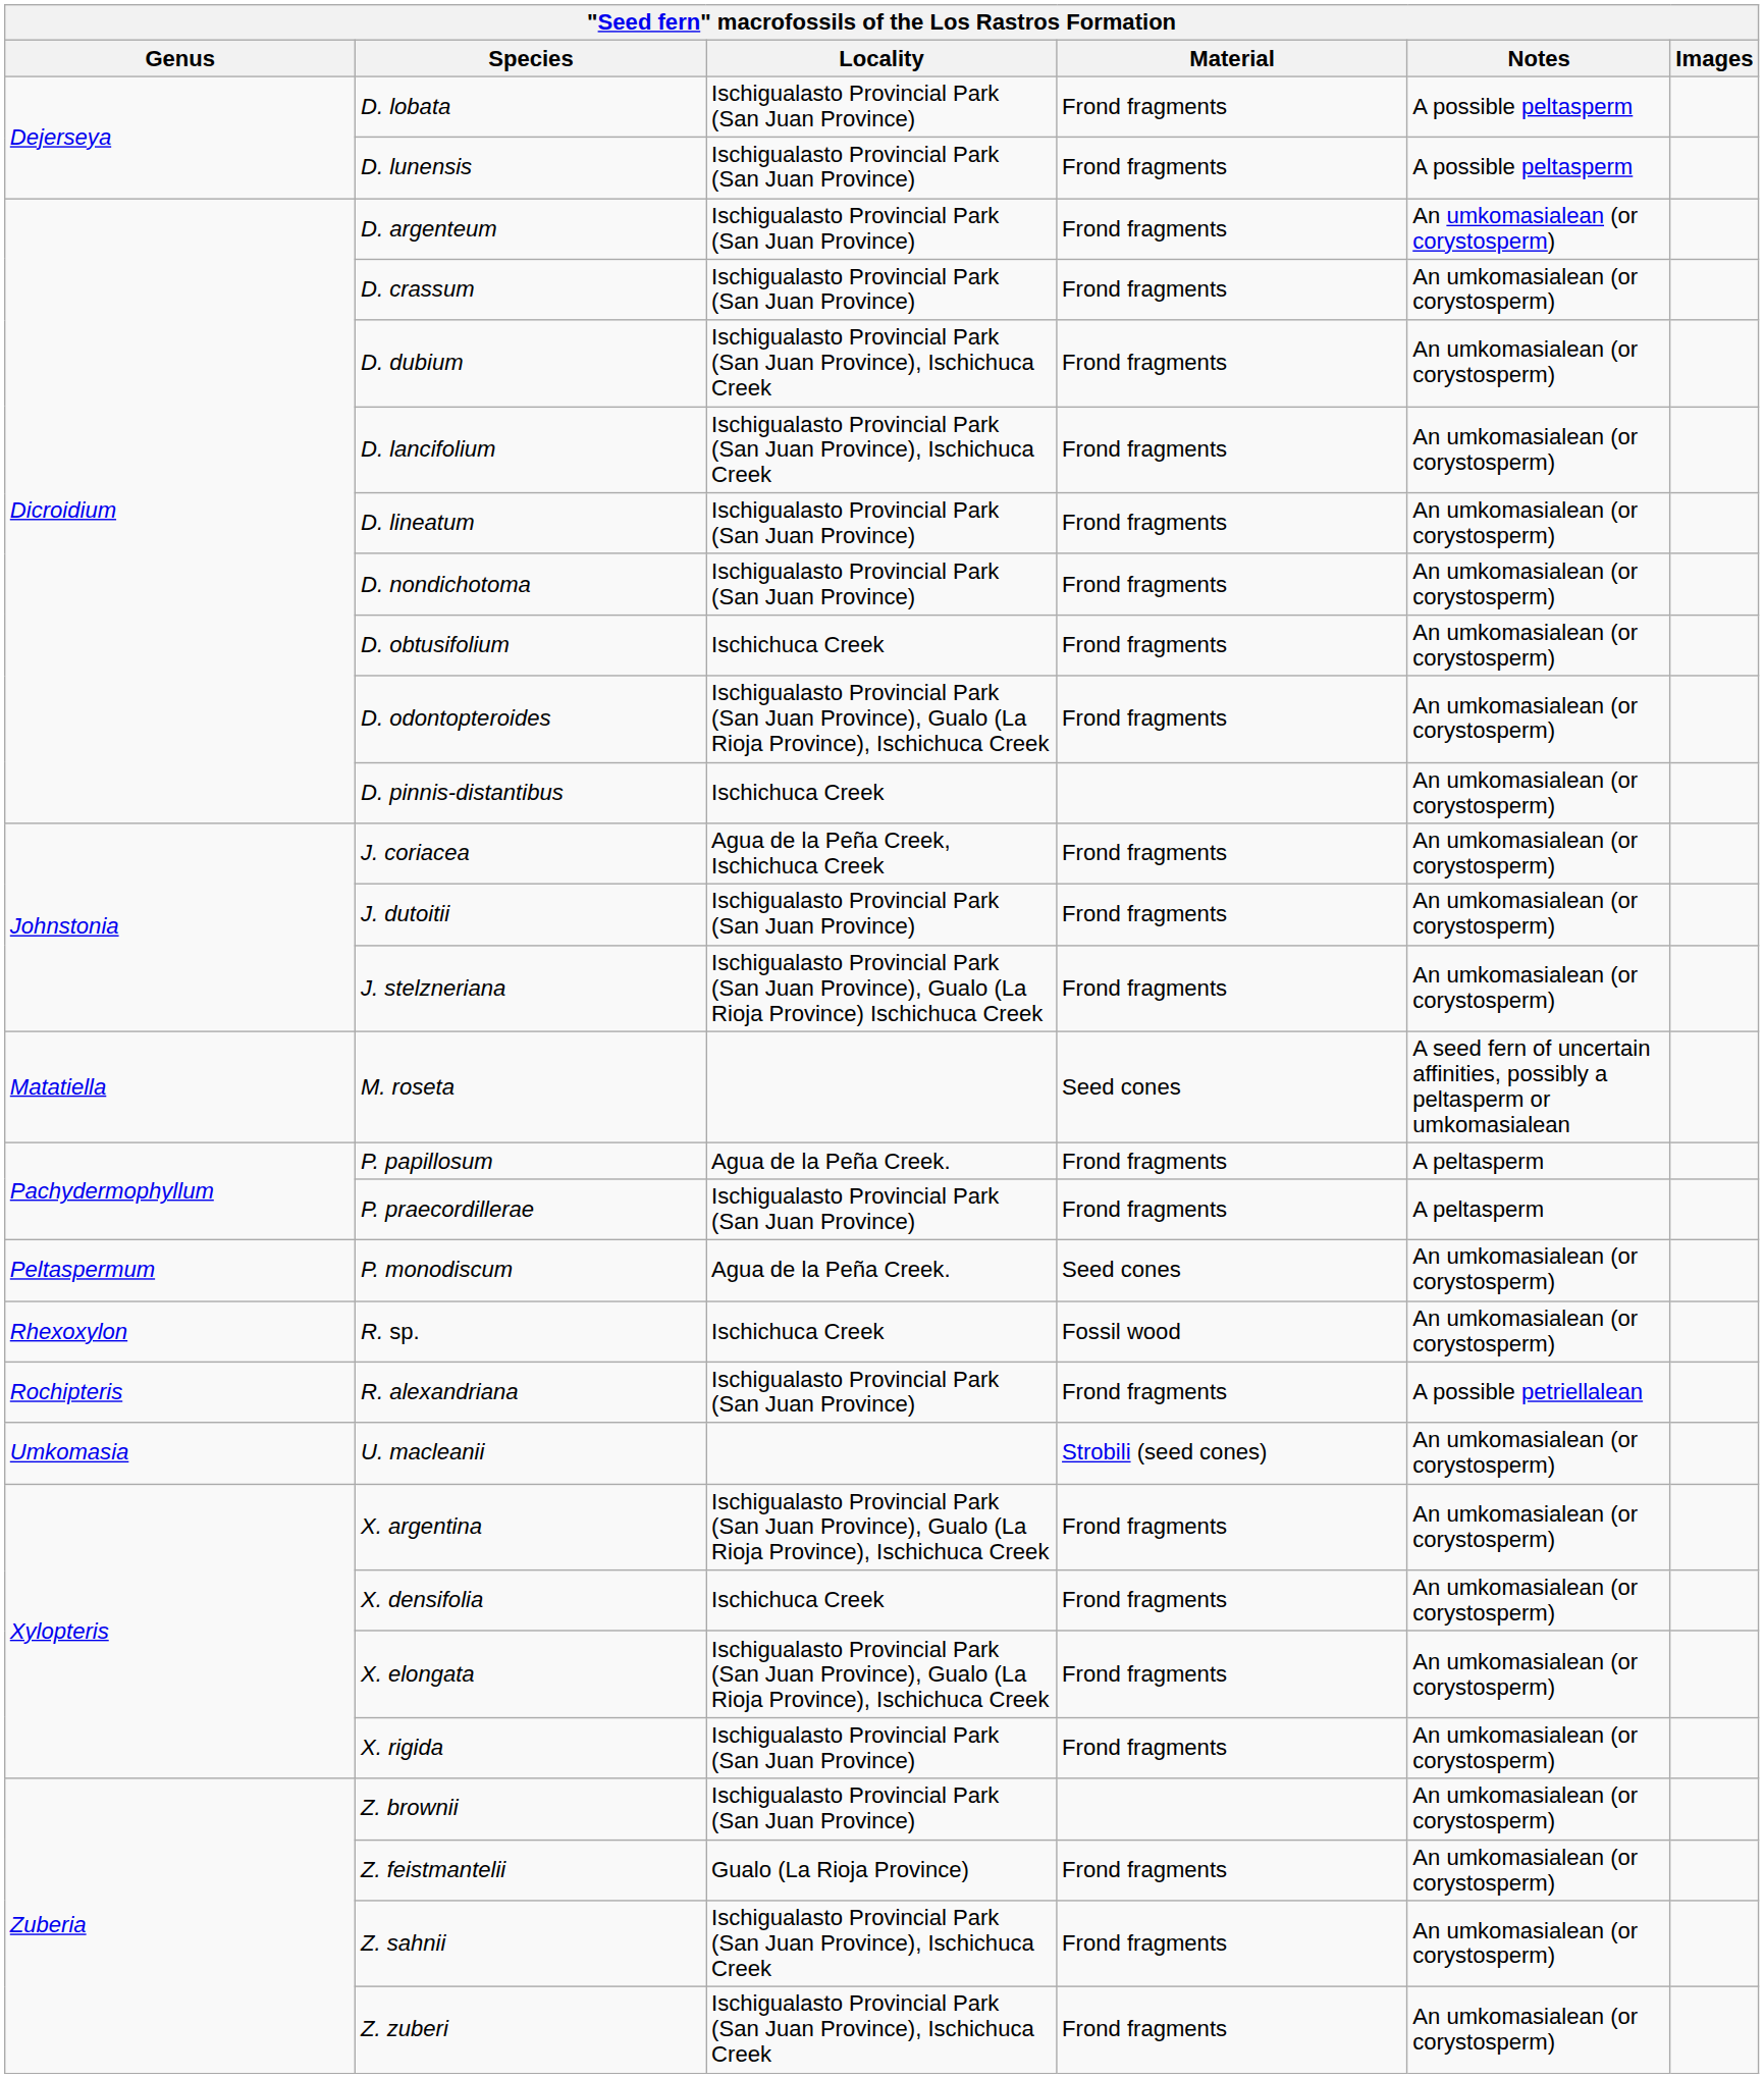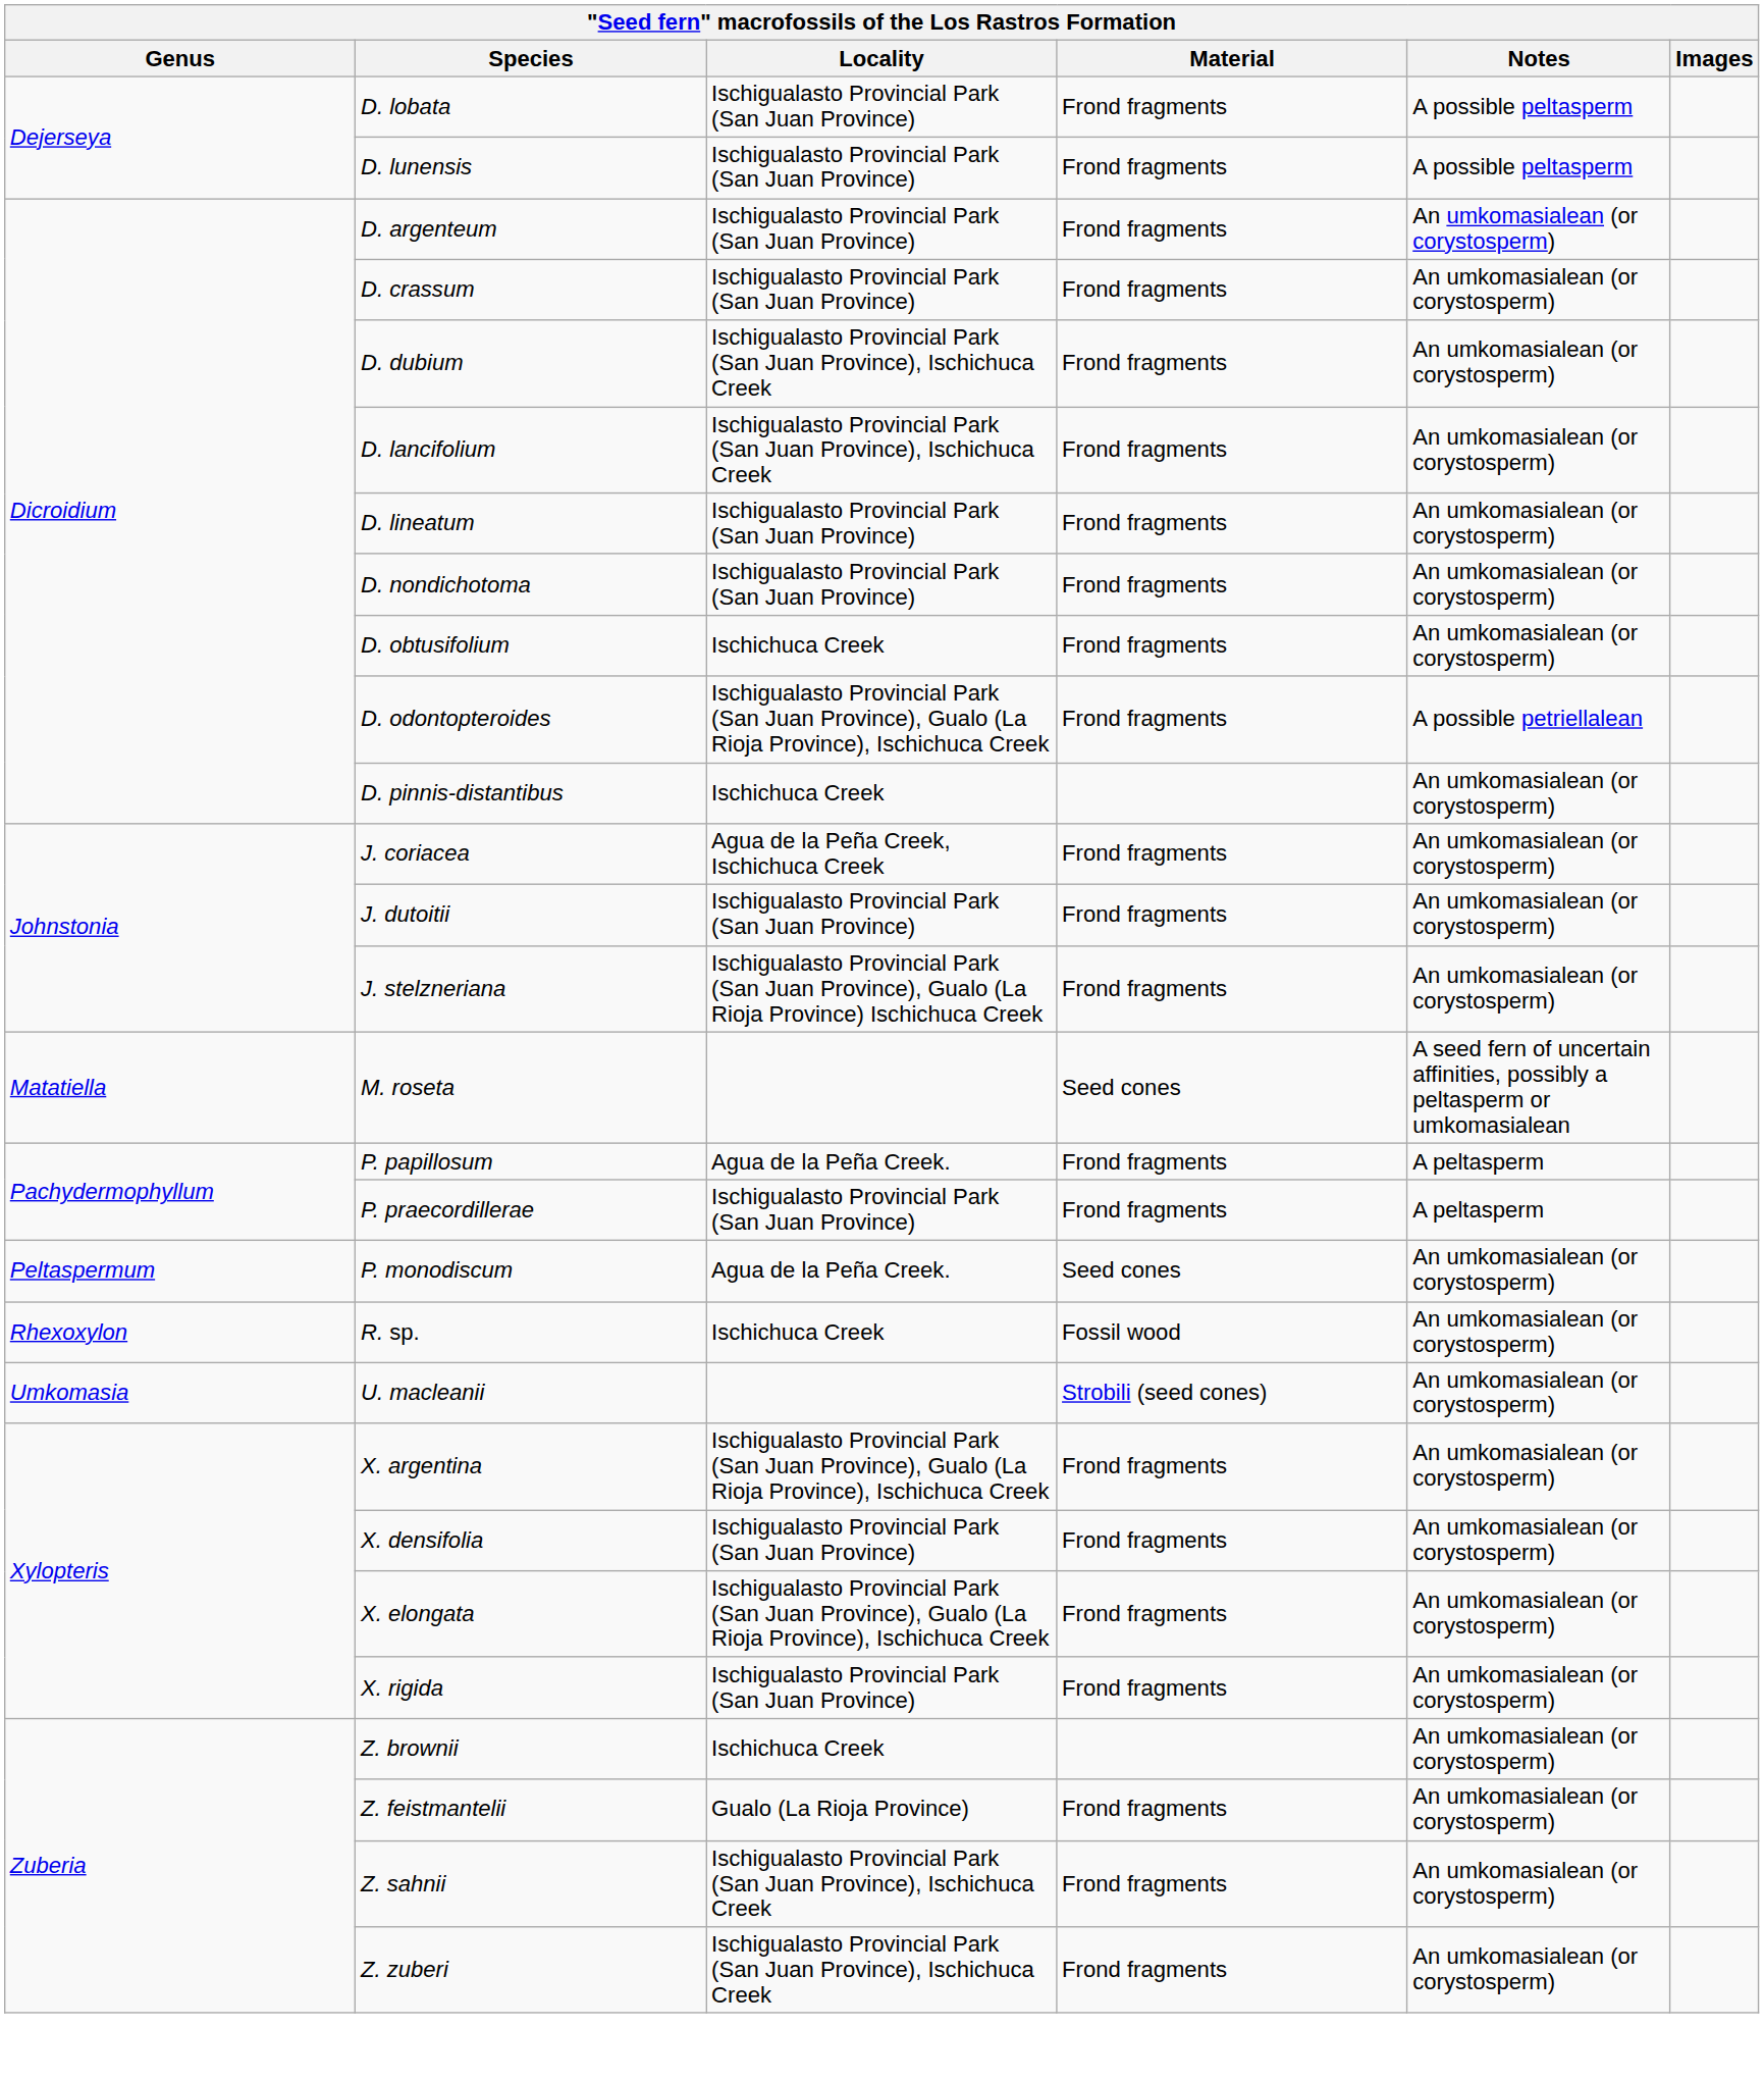D. odontopteroides | Notes: An umkomasialean (or corystosperm) -> A possible petriellalean
- row: Rochipteris | R. alexandriana | Ischigualasto Provincial Park (San Juan Province) | Frond fragments | A possible petriellalean
X. densifolia | Locality: Ischichuca Creek -> Ischigualasto Provincial Park (San Juan Province)
Z. brownii | Locality: Ischigualasto Provincial Park (San Juan Province) -> Ischichuca Creek
